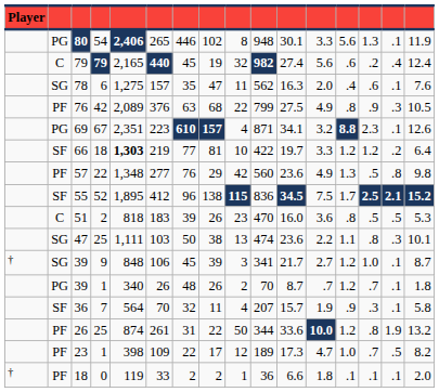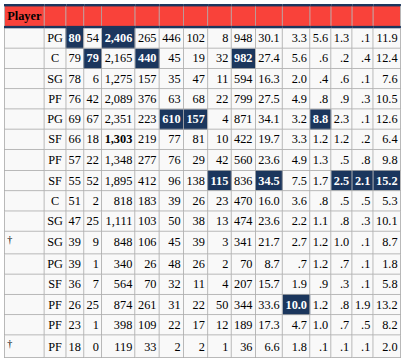78 | column 10: 562 -> 594
